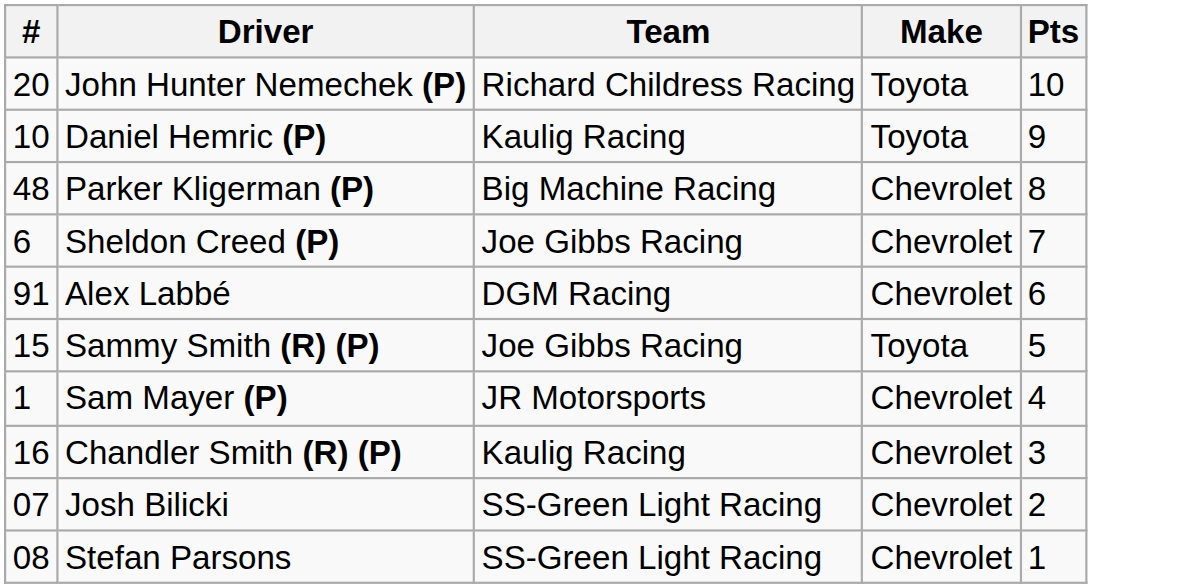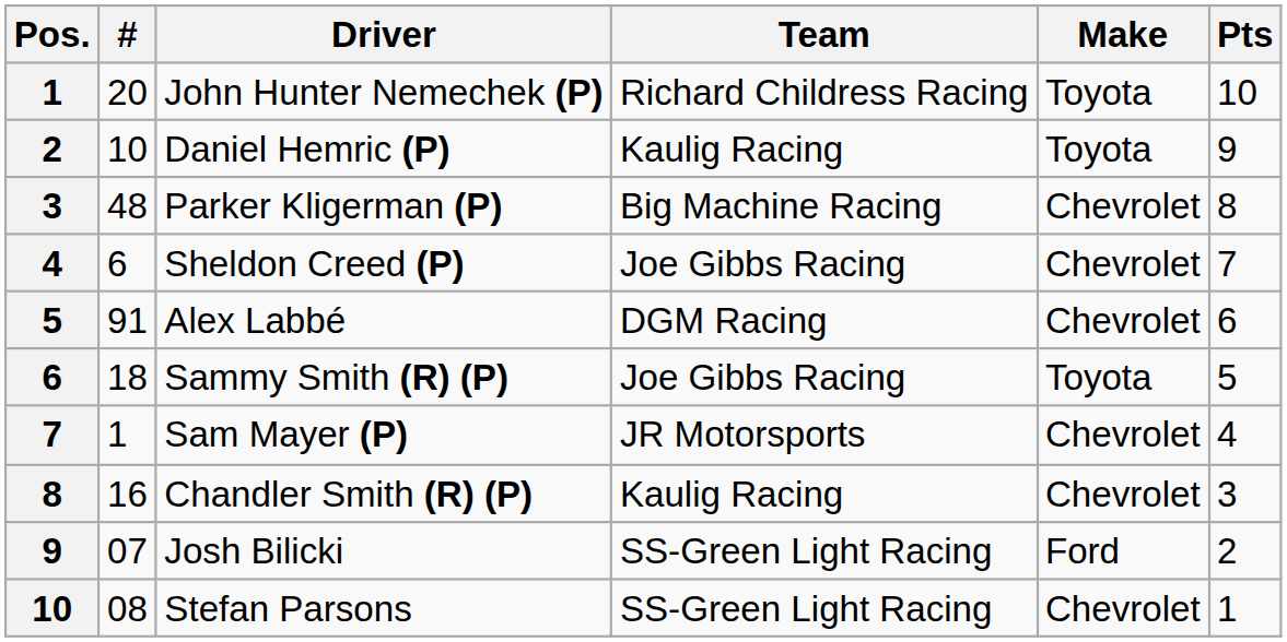+ column: Pos. | 1 | 2 | 3 | 4 | 5 | 6 | 7 | 8 | 9 | 10
Sammy Smith (R) (P) | #: 15 -> 18
Josh Bilicki | Make: Chevrolet -> Ford
